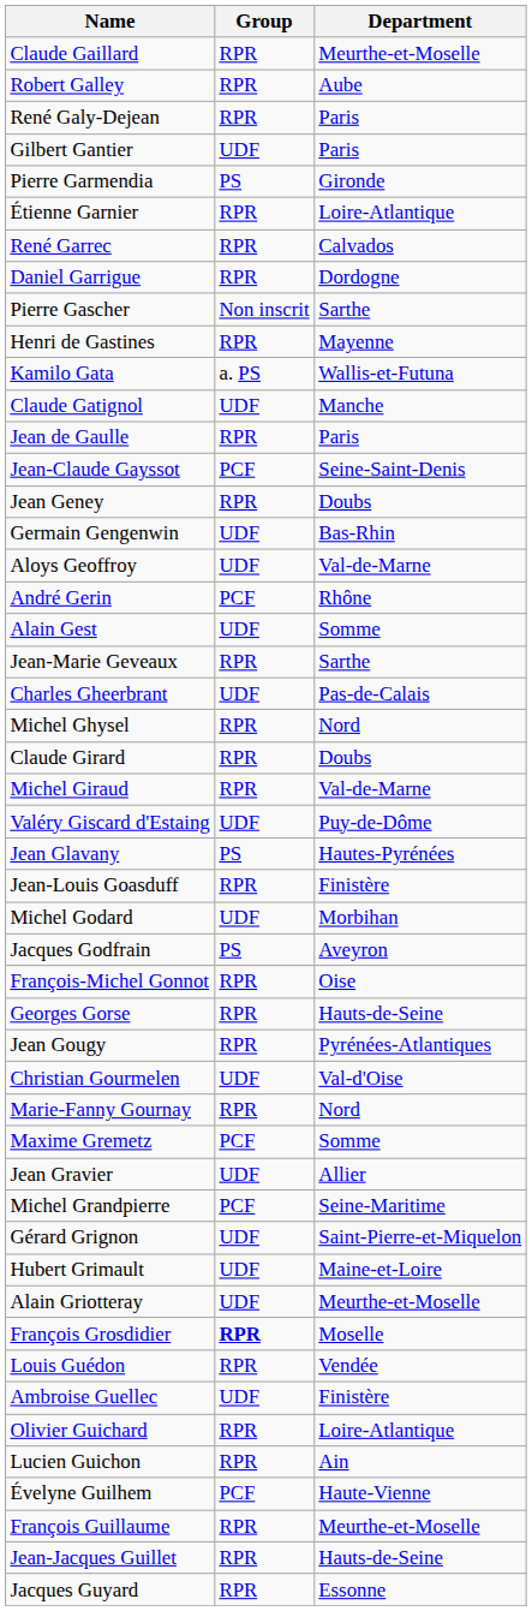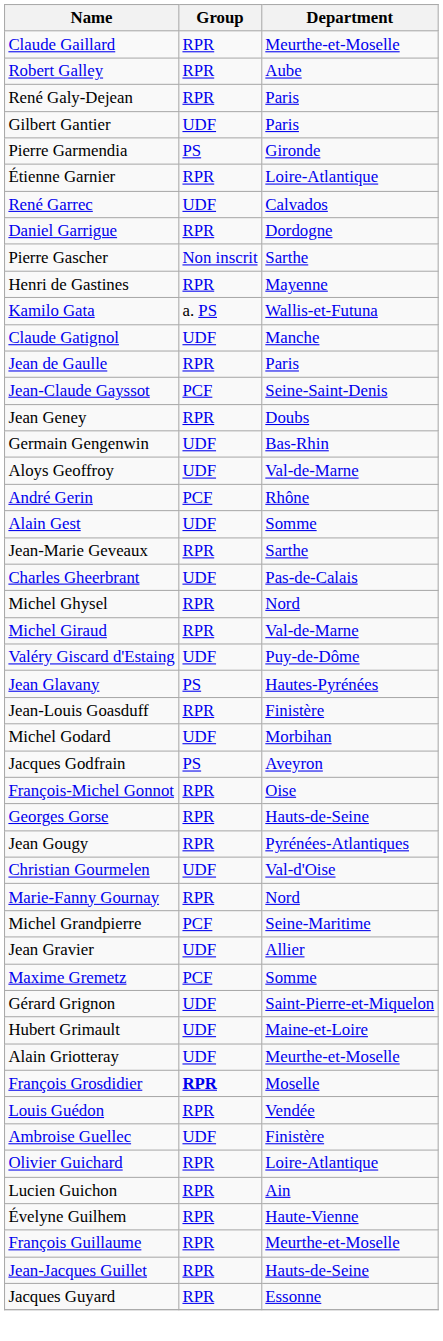René Garrec | Group: RPR -> UDF
- row: Claude Girard | RPR | Doubs
rows swapped: Michel Grandpierre <-> Maxime Gremetz
Évelyne Guilhem | Group: PCF -> RPR
